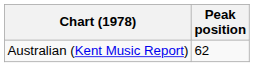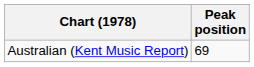Australian (Kent Music Report) | Peak position: 62 -> 69
